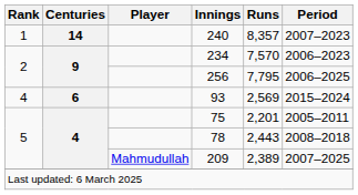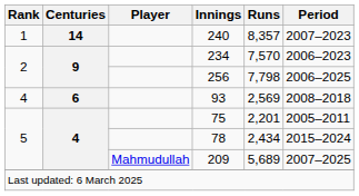256 | Runs: 7,795 -> 7,798
93 | Period: 2015–2024 -> 2008–2018
78 | Runs: 2,443 -> 2,434
78 | Period: 2008–2018 -> 2015–2024
209 | Runs: 2,389 -> 5,689
